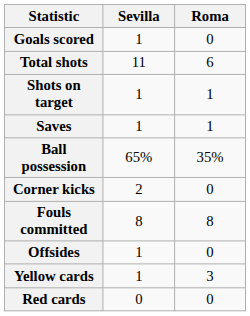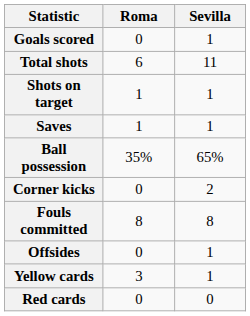columns swapped: Sevilla <-> Roma
